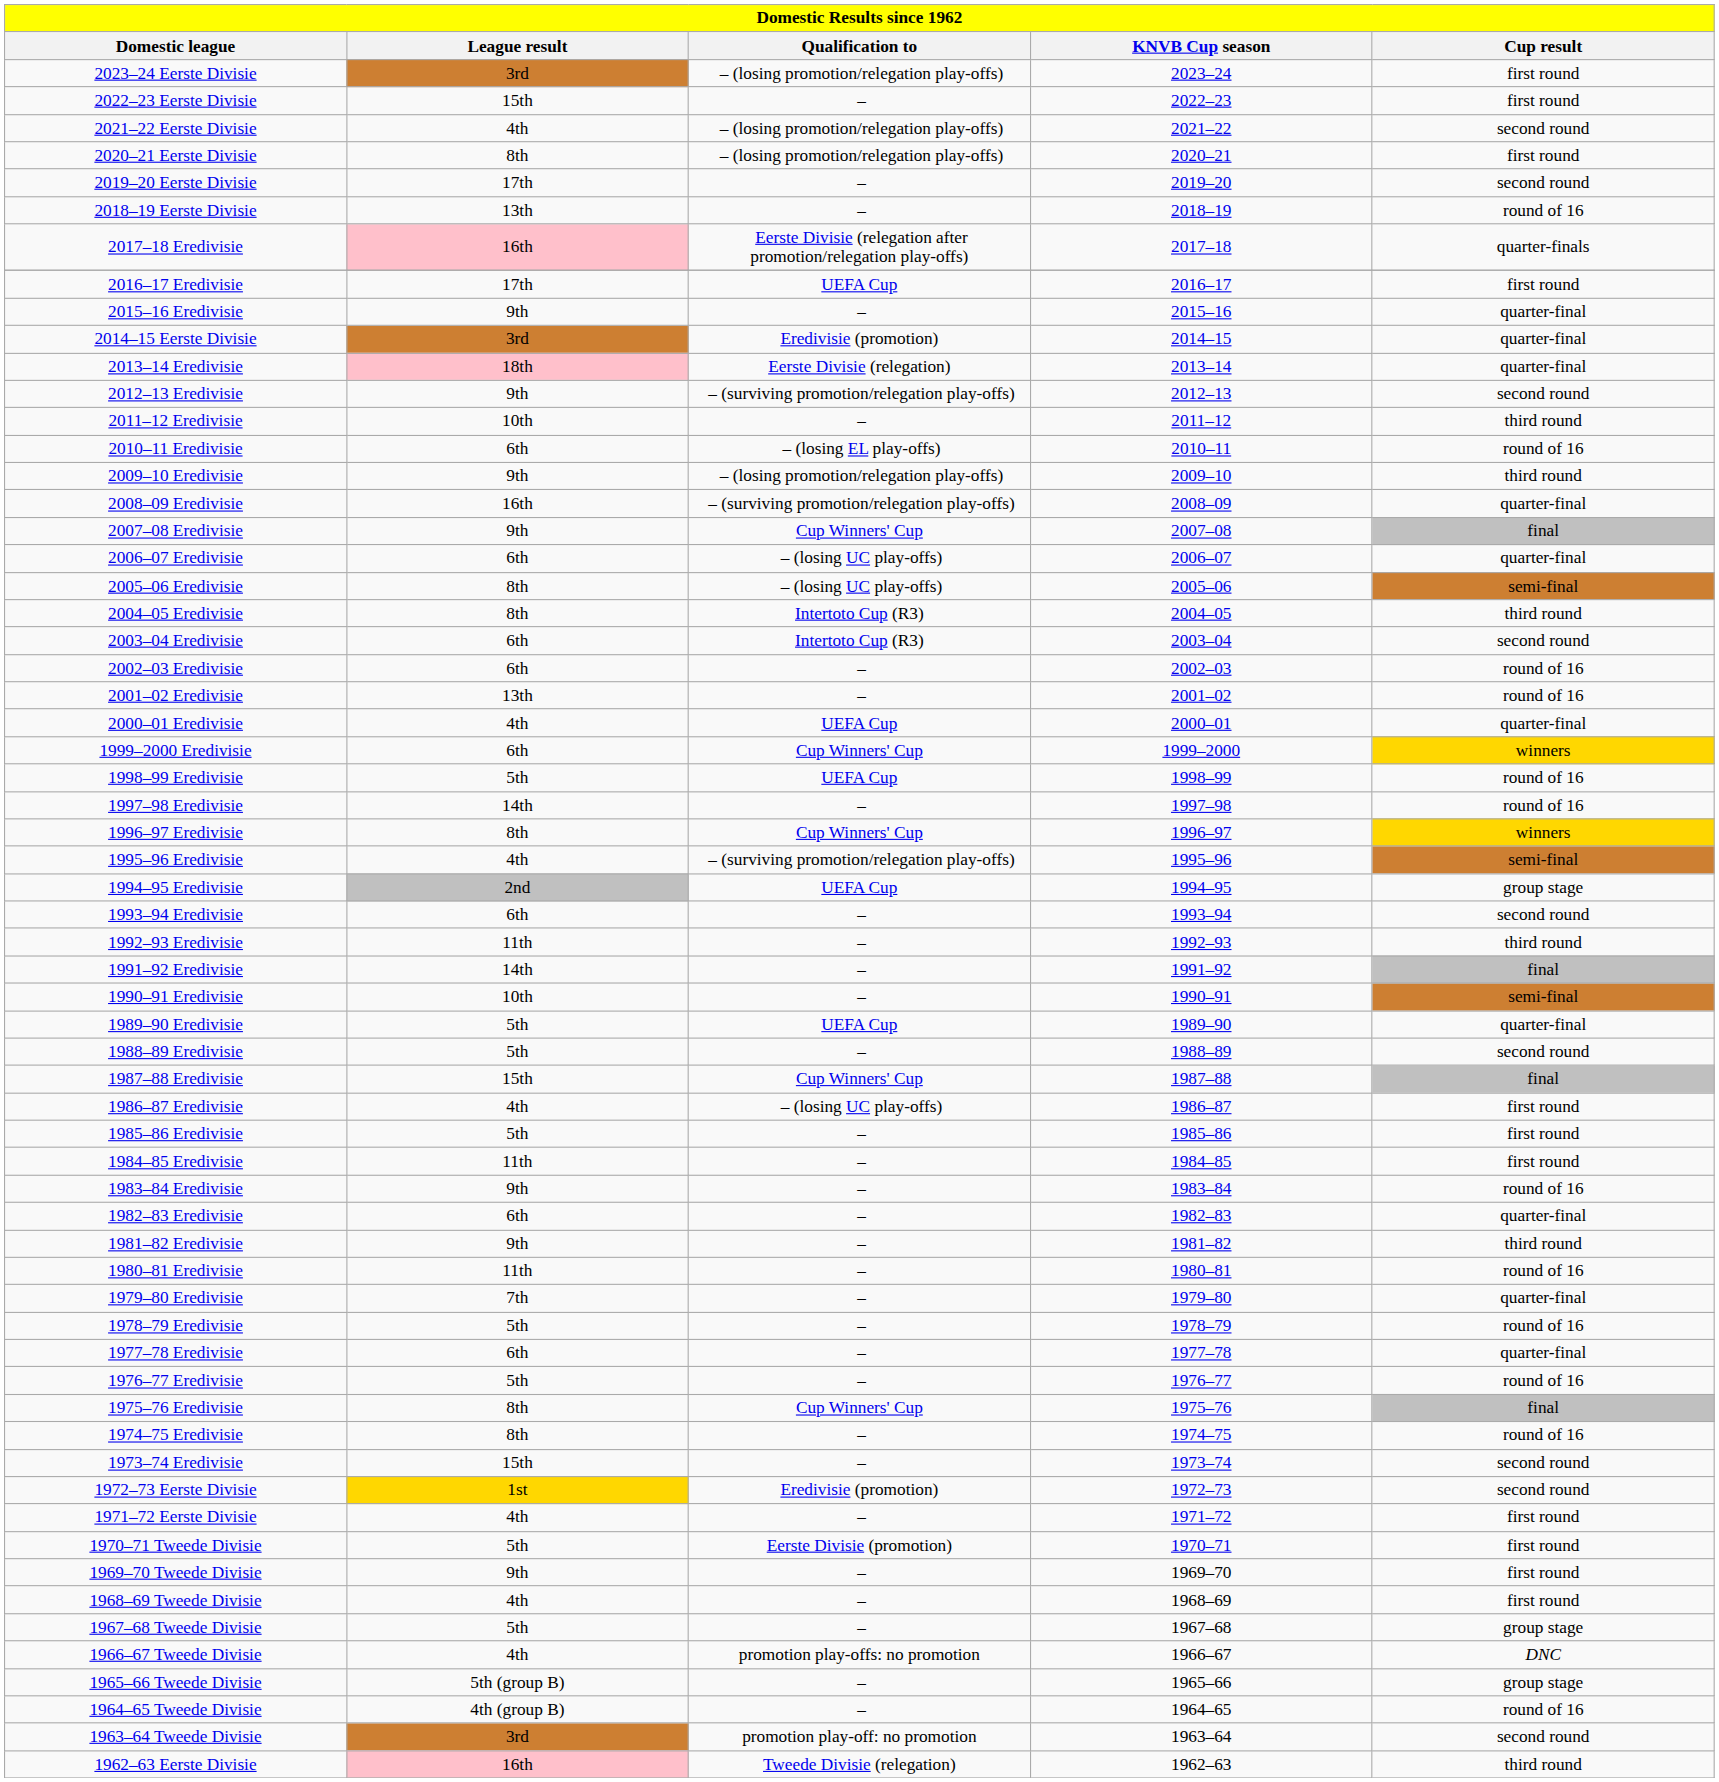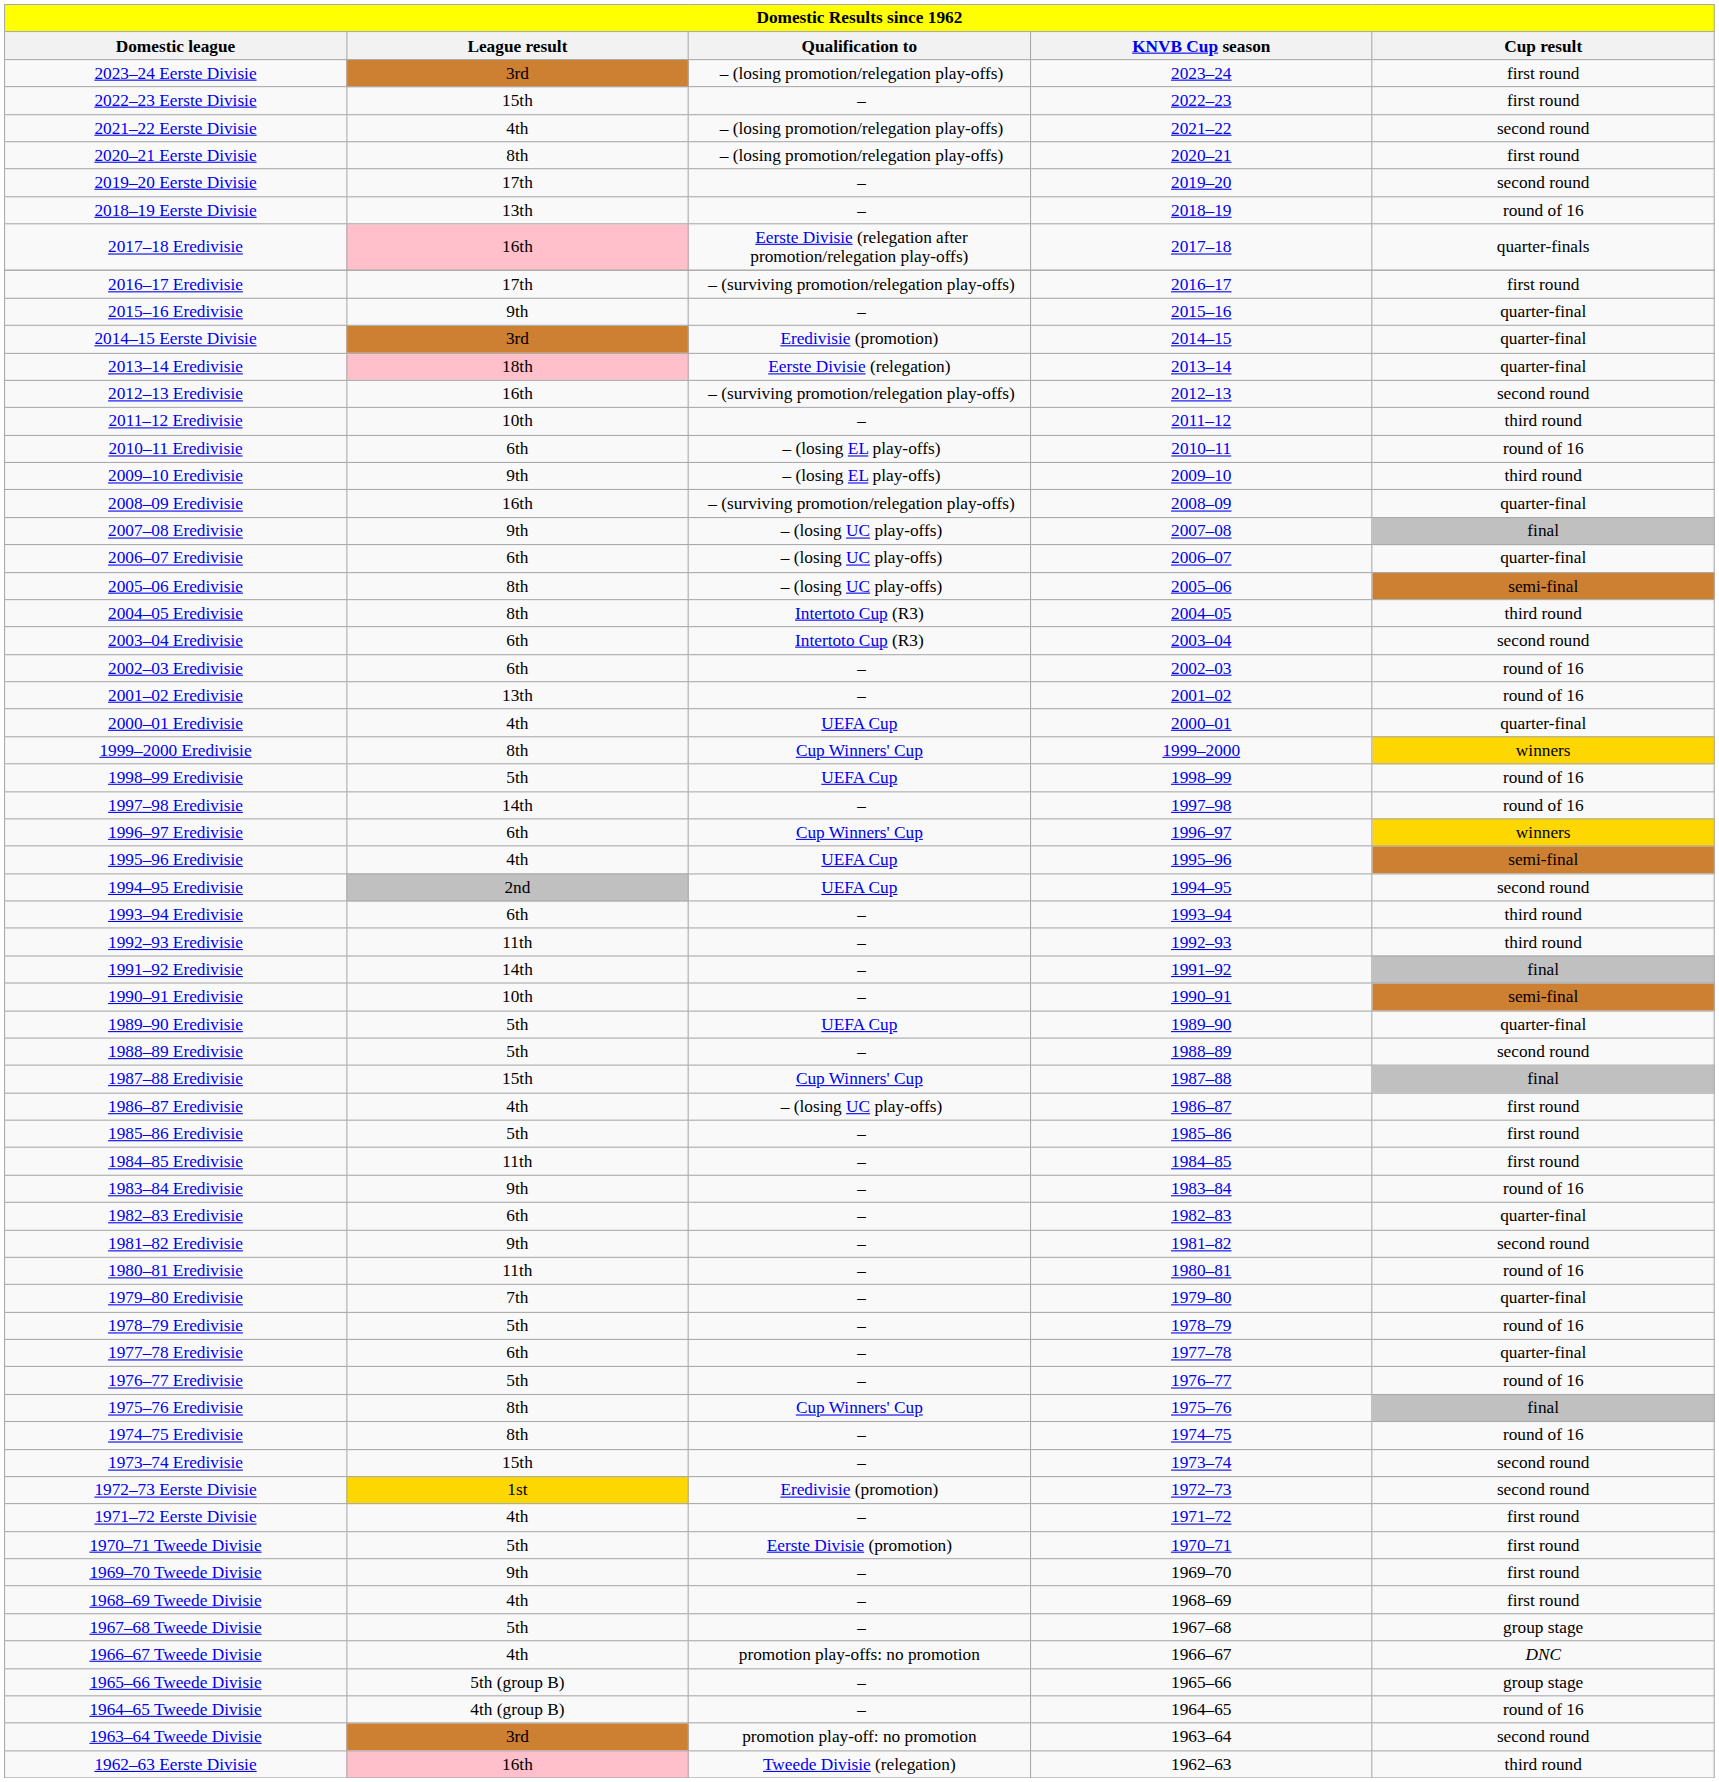2016–17 Eredivisie | Qualification to: UEFA Cup -> – (surviving promotion/relegation play-offs)
2012–13 Eredivisie | League result: 9th -> 16th
2009–10 Eredivisie | Qualification to: – (losing promotion/relegation play-offs) -> – (losing EL play-offs)
2007–08 Eredivisie | Qualification to: Cup Winners' Cup -> – (losing UC play-offs)
1999–2000 Eredivisie | League result: 6th -> 8th
1996–97 Eredivisie | League result: 8th -> 6th
1995–96 Eredivisie | Qualification to: – (surviving promotion/relegation play-offs) -> UEFA Cup
1994–95 Eredivisie | Cup result: group stage -> second round
1993–94 Eredivisie | Cup result: second round -> third round
1981–82 Eredivisie | Cup result: third round -> second round
